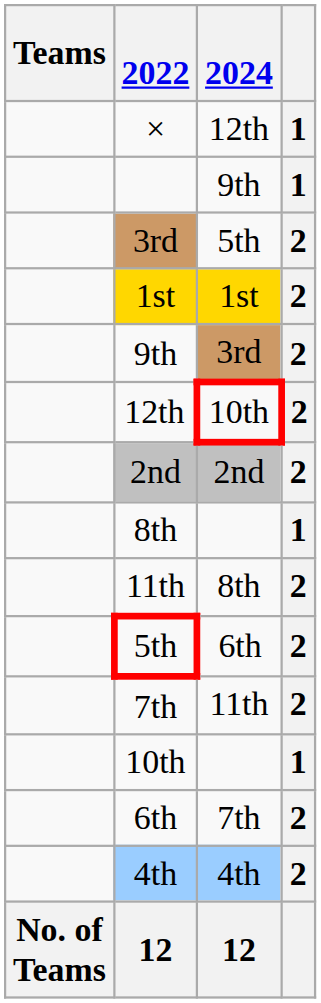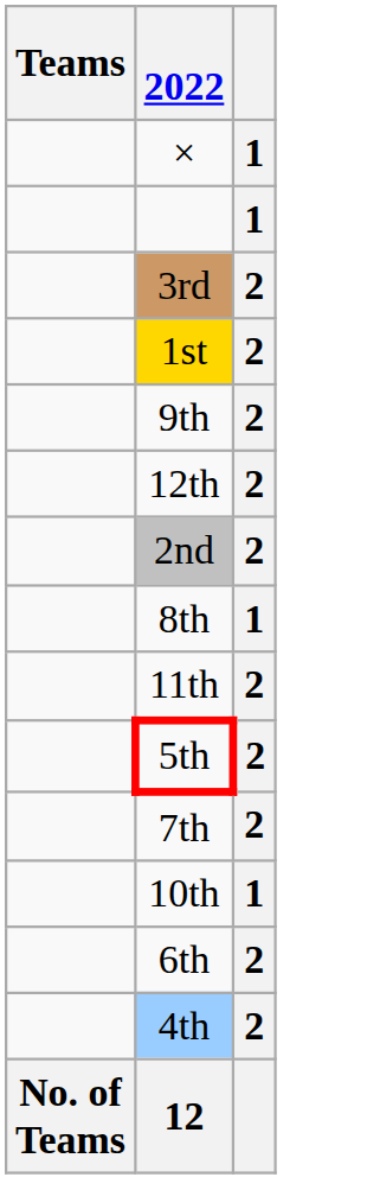- column: 2024 | 12th | 9th | 5th | 1st | 3rd | 10th | 2nd | 8th | 6th | 11th | 7th | 4th | 12
